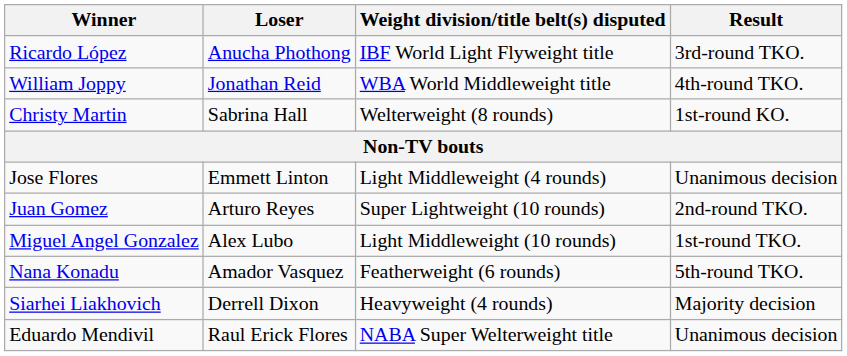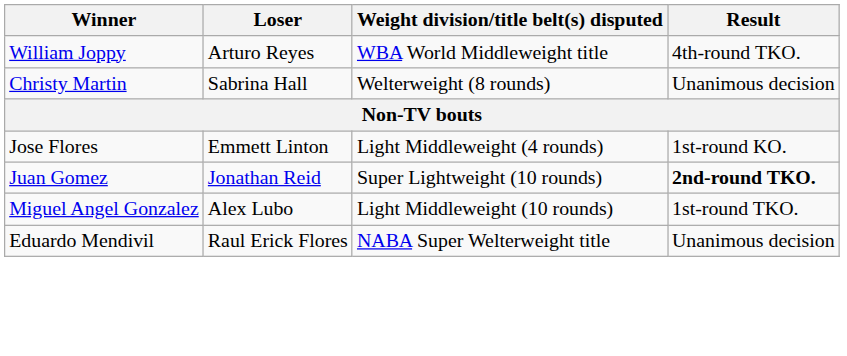- row: Ricardo López | Anucha Phothong | IBF World Light Flyweight title | 3rd-round TKO.
William Joppy | Loser: Jonathan Reid -> Arturo Reyes
Christy Martin | Result: 1st-round KO. -> Unanimous decision
Jose Flores | Result: Unanimous decision -> 1st-round KO.
Juan Gomez | Loser: Arturo Reyes -> Jonathan Reid
Juan Gomez | Result: normal -> bold
- row: Nana Konadu | Amador Vasquez | Featherweight (6 rounds) | 5th-round TKO.
- row: Siarhei Liakhovich | Derrell Dixon | Heavyweight (4 rounds) | Majority decision
